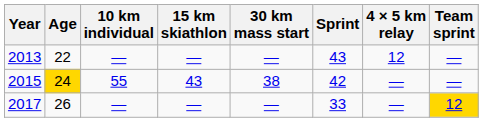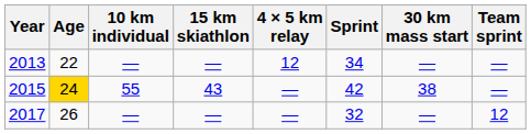columns swapped: 30 km mass start <-> 4 × 5 km relay
2013 | Sprint: 43 -> 34
2017 | Sprint: 33 -> 32
2017 | Team sprint: gold background -> no background
